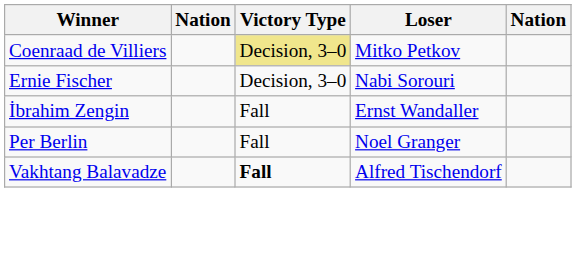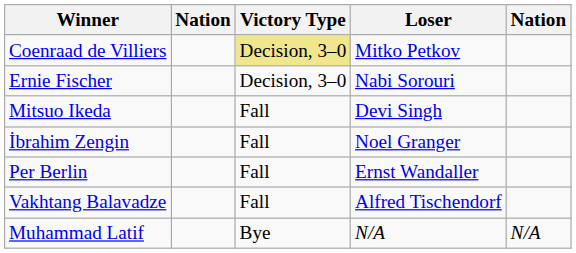+ row: Mitsuo Ikeda | Fall | Devi Singh
İbrahim Zengin | Loser: Ernst Wandaller -> Noel Granger
Per Berlin | Loser: Noel Granger -> Ernst Wandaller
Vakhtang Balavadze | Victory Type: bold -> normal
+ row: Muhammad Latif | Bye | N/A | N/A
